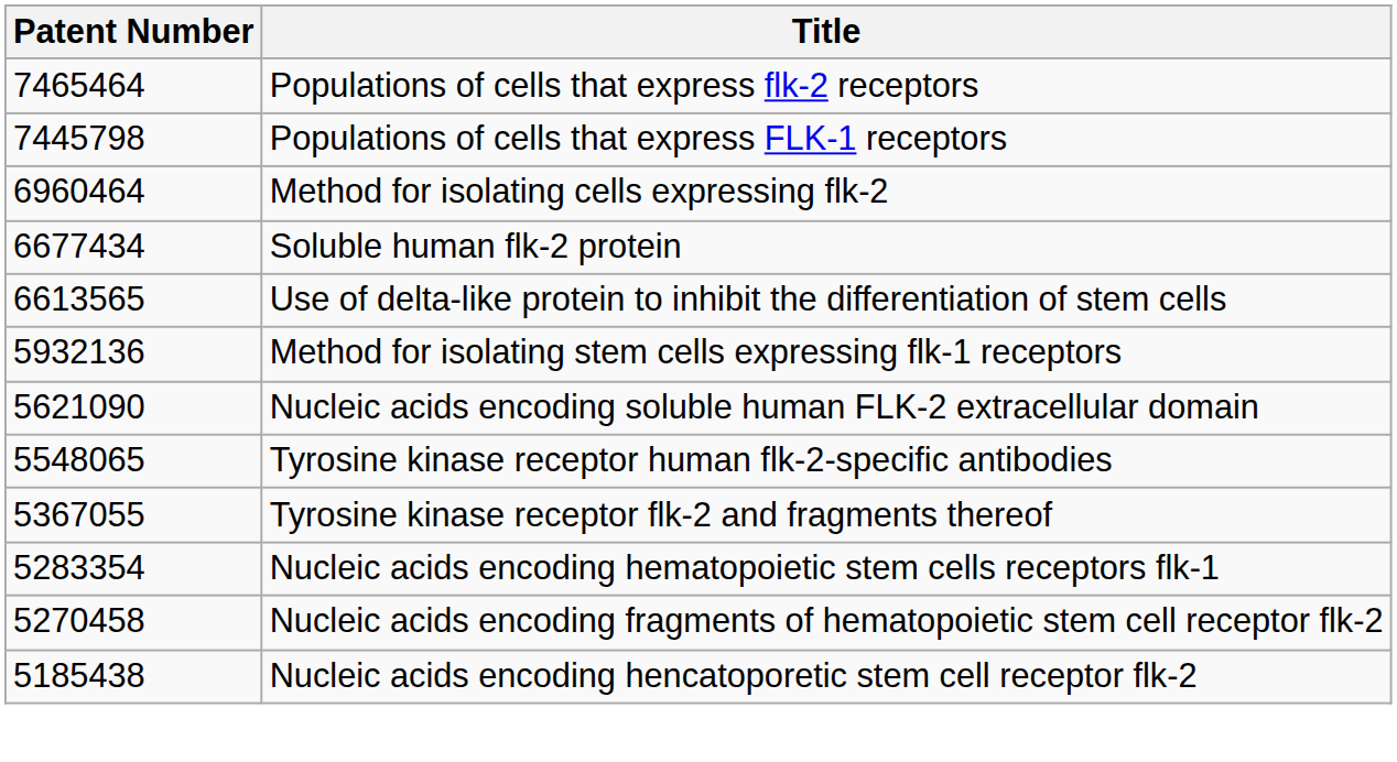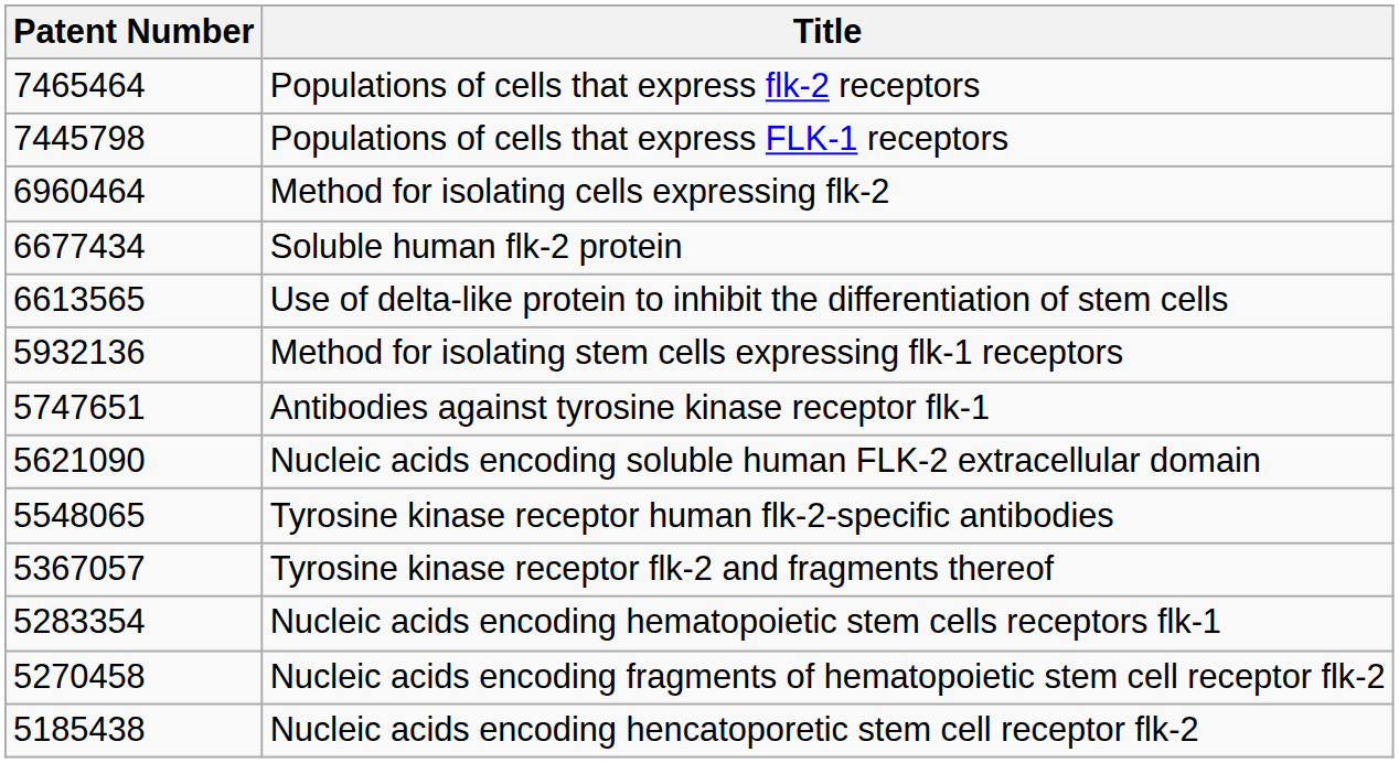+ row: 5747651 | Antibodies against tyrosine kinase receptor flk-1
Tyrosine kinase receptor flk-2 and fragments thereof | Patent Number: 5367055 -> 5367057
